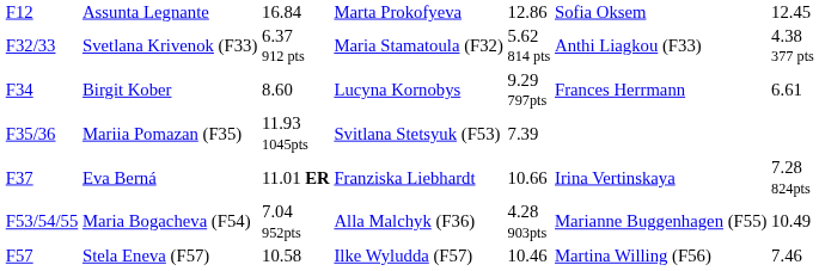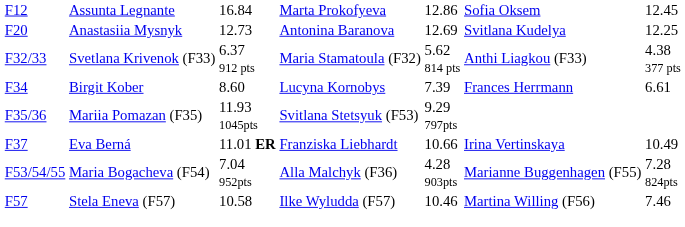+ row: F20 | Anastasiia Mysnyk | 12.73 | Antonina Baranova | 12.69 | Svitlana Kudelya | 12.25
Birgit Kober | column 5: 9.29 797pts -> 7.39
Mariia Pomazan (F35) | column 5: 7.39 -> 9.29 797pts
Eva Berná | column 7: 7.28 824pts -> 10.49
Maria Bogacheva (F54) | column 7: 10.49 -> 7.28 824pts
